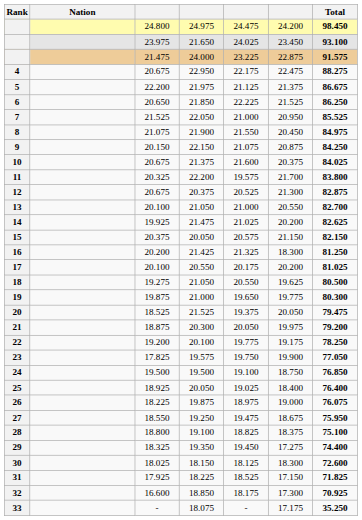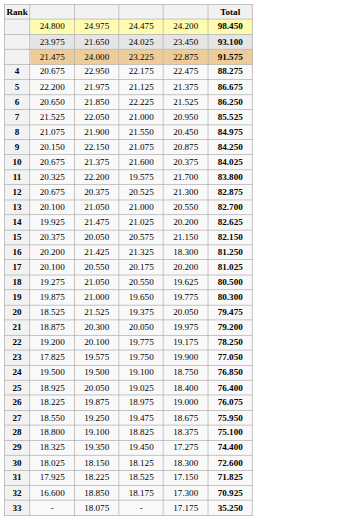- column: Nation
